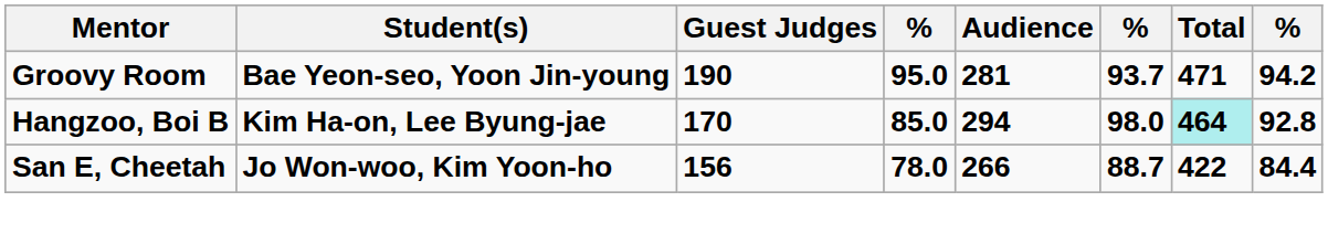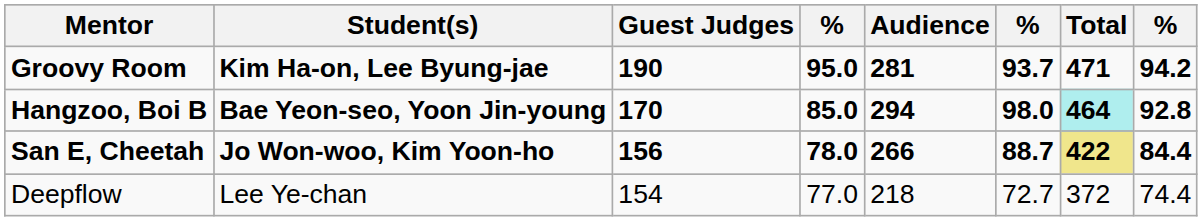Groovy Room | Student(s): Bae Yeon-seo, Yoon Jin-young -> Kim Ha-on, Lee Byung-jae
Hangzoo, Boi B | Student(s): Kim Ha-on, Lee Byung-jae -> Bae Yeon-seo, Yoon Jin-young
San E, Cheetah | Total: no background -> khaki background
+ row: Deepflow | Lee Ye-chan | 154 | 77.0 | 218 | 72.7 | 372 | 74.4
